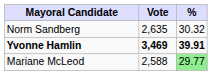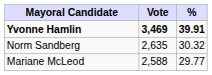rows swapped: Yvonne Hamlin <-> Norm Sandberg
Mariane McLeod | %: lightgreen background -> no background
